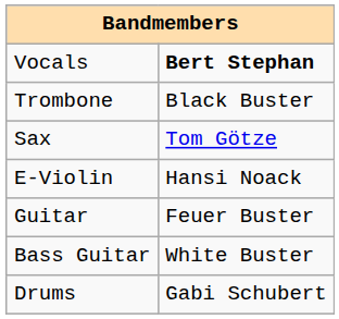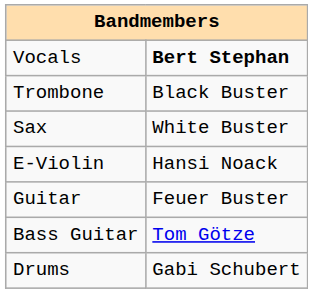Sax | column 2: Tom Götze -> White Buster
Bass Guitar | column 2: White Buster -> Tom Götze
